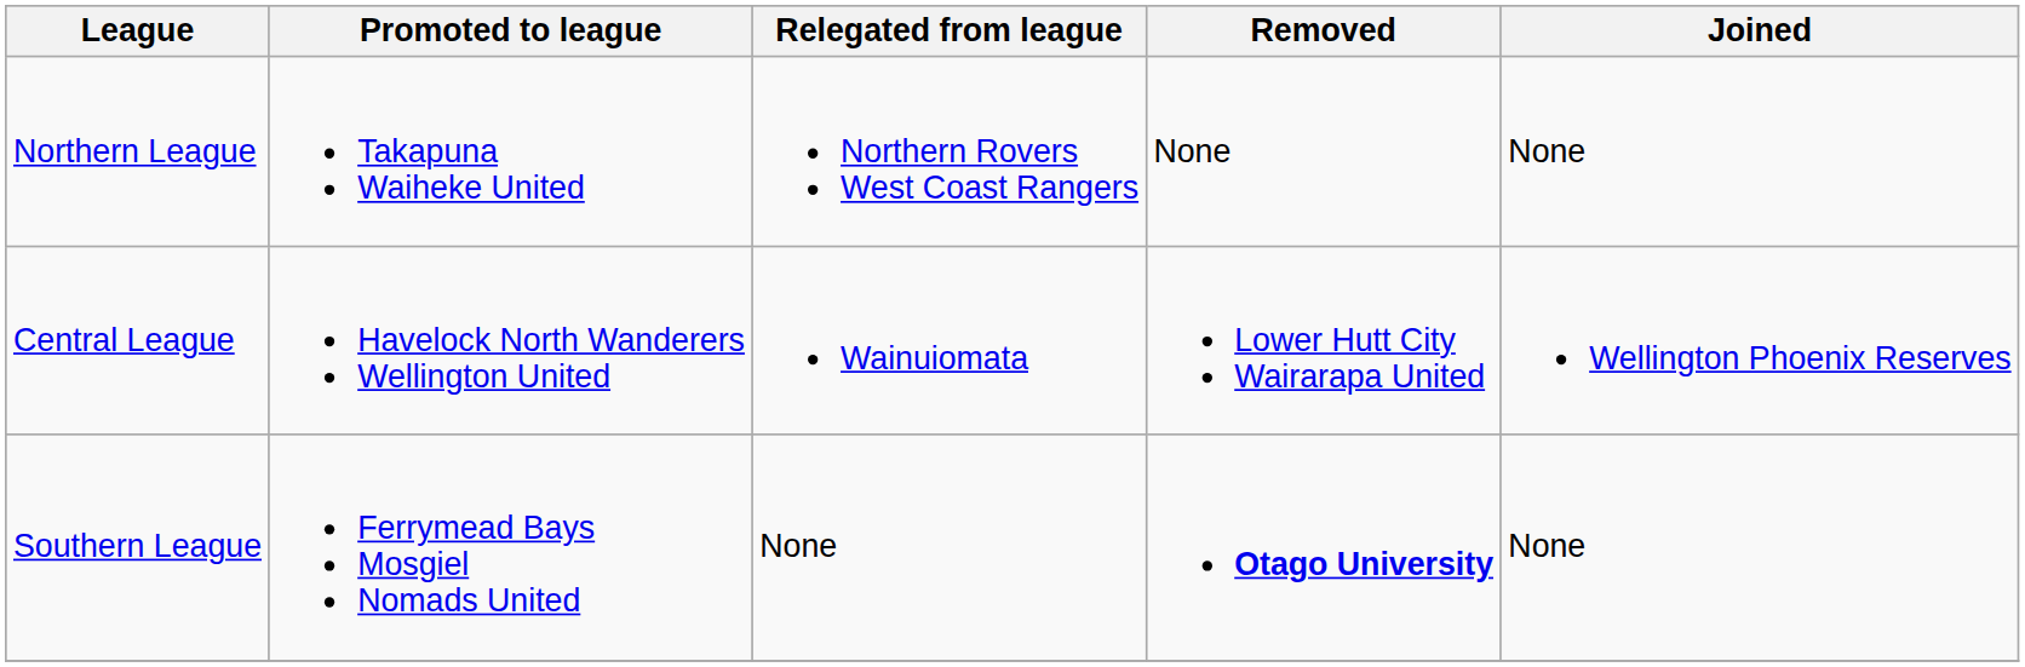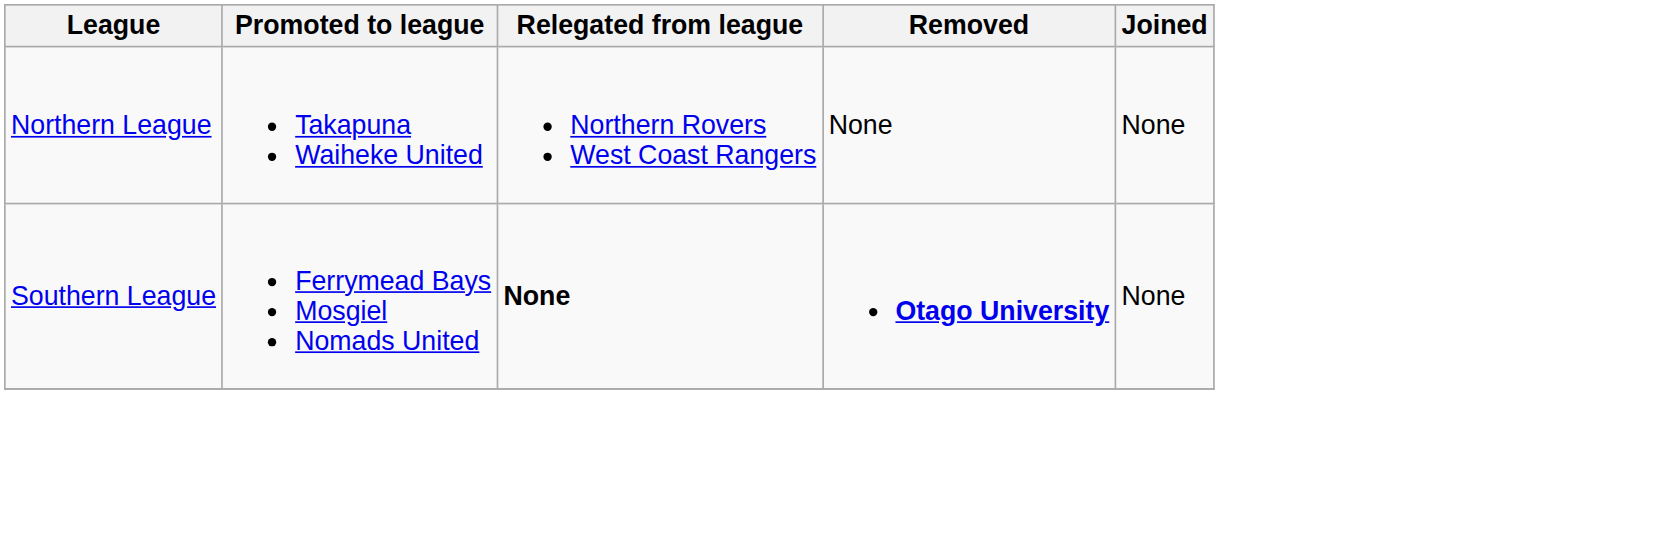- row: Central League | Havelock North Wanderers Wellington United | Wainuiomata | Lower Hutt City Wairarapa United | Wellington Phoenix Reserves
Southern League | Relegated from league: normal -> bold
